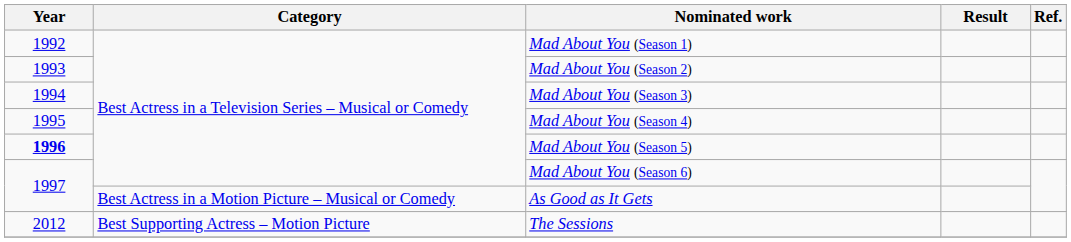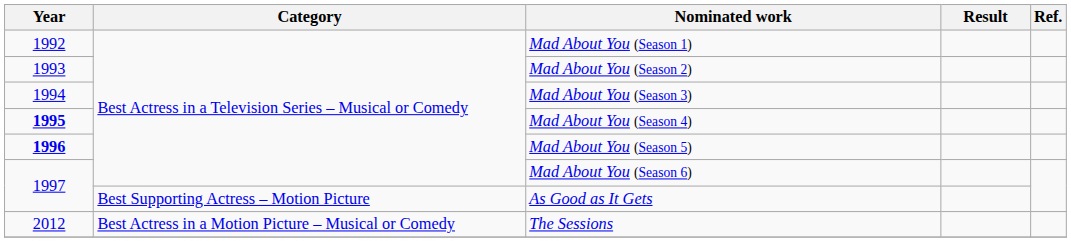Mad About You (Season 4) | Year: normal -> bold
As Good as It Gets | Category: Best Actress in a Motion Picture – Musical or Comedy -> Best Supporting Actress – Motion Picture
The Sessions | Category: Best Supporting Actress – Motion Picture -> Best Actress in a Motion Picture – Musical or Comedy
